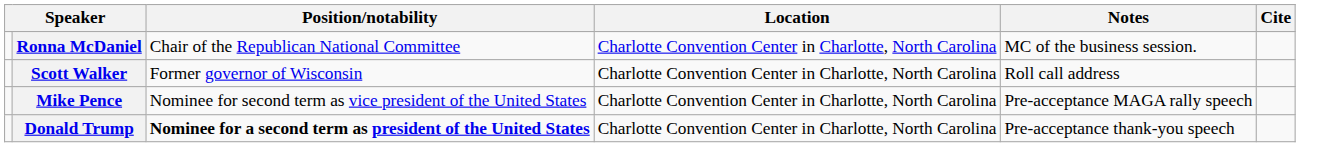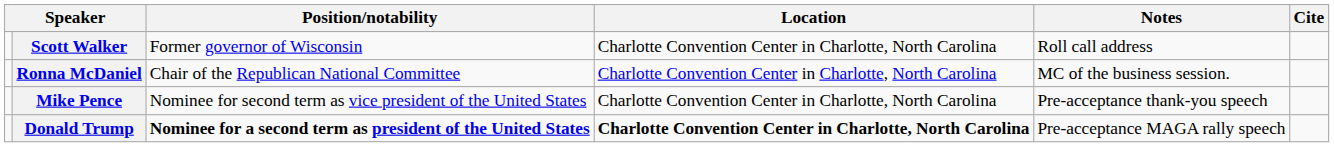rows swapped: Ronna McDaniel <-> Scott Walker
Mike Pence | Notes: Pre-acceptance MAGA rally speech -> Pre-acceptance thank-you speech
Donald Trump | Location: normal -> bold
Donald Trump | Notes: Pre-acceptance thank-you speech -> Pre-acceptance MAGA rally speech
